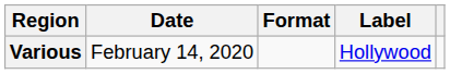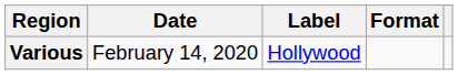columns swapped: Format <-> Label
